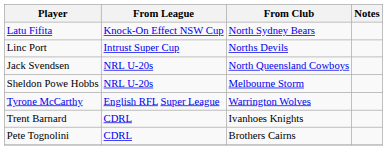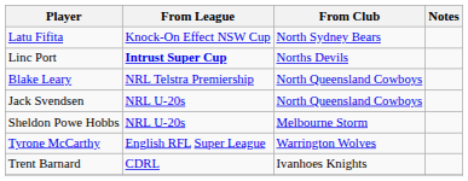Linc Port | From League: normal -> bold
+ row: Blake Leary | NRL Telstra Premiership | North Queensland Cowboys
- row: Pete Tognolini | CDRL | Brothers Cairns
